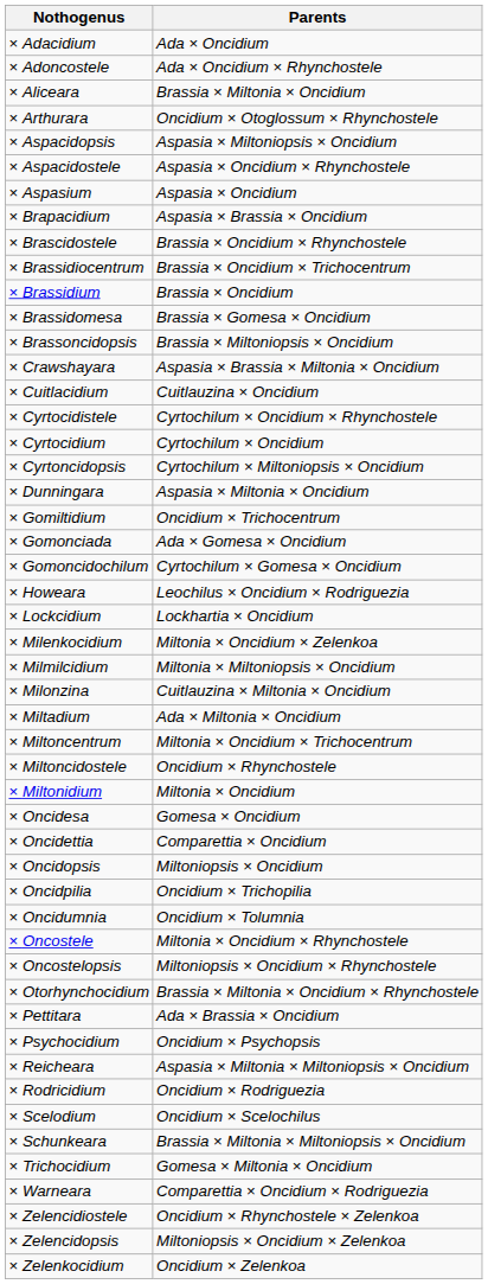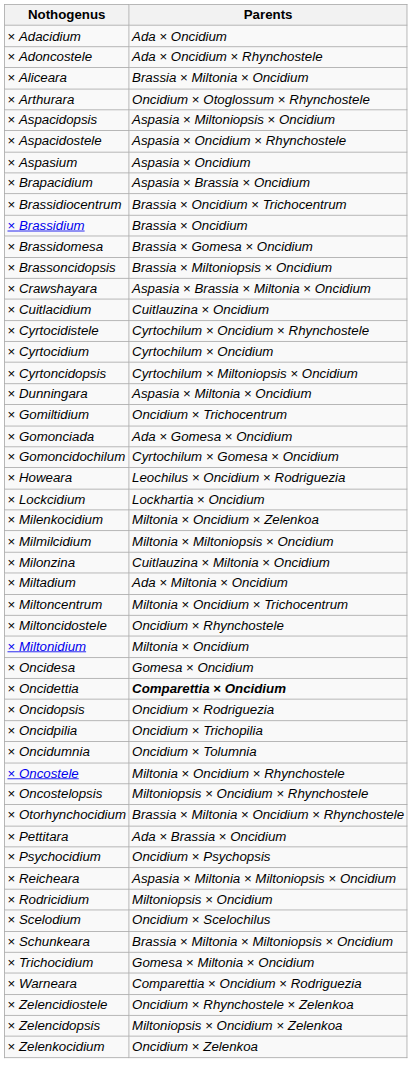- row: × Brascidostele | Brassia × Oncidium × Rhynchostele
× Oncidettia | Parents: normal -> bold
× Oncidopsis | Parents: Miltoniopsis × Oncidium -> Oncidium × Rodriguezia
× Rodricidium | Parents: Oncidium × Rodriguezia -> Miltoniopsis × Oncidium
